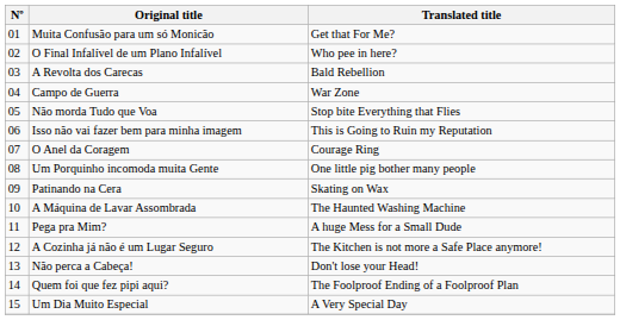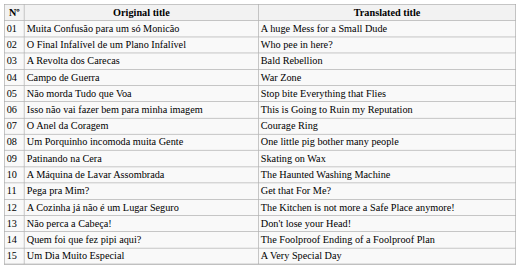Muita Confusão para um só Monicão | Translated title: Get that For Me? -> A huge Mess for a Small Dude
Pega pra Mim? | Translated title: A huge Mess for a Small Dude -> Get that For Me?
